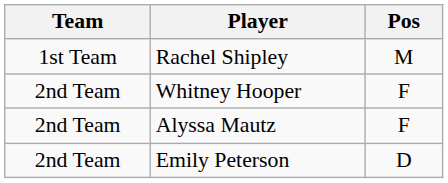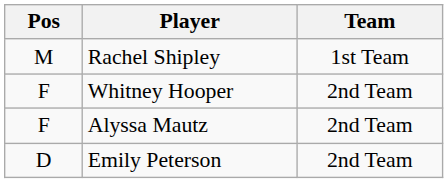columns swapped: Pos <-> Team
